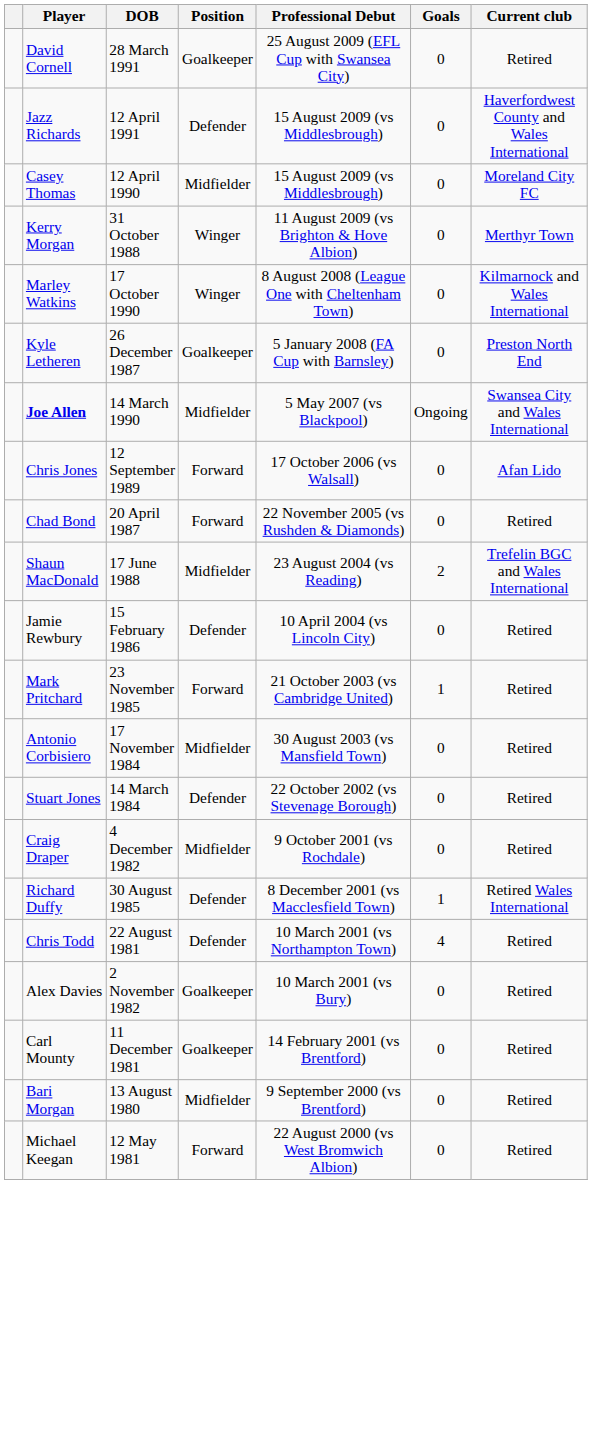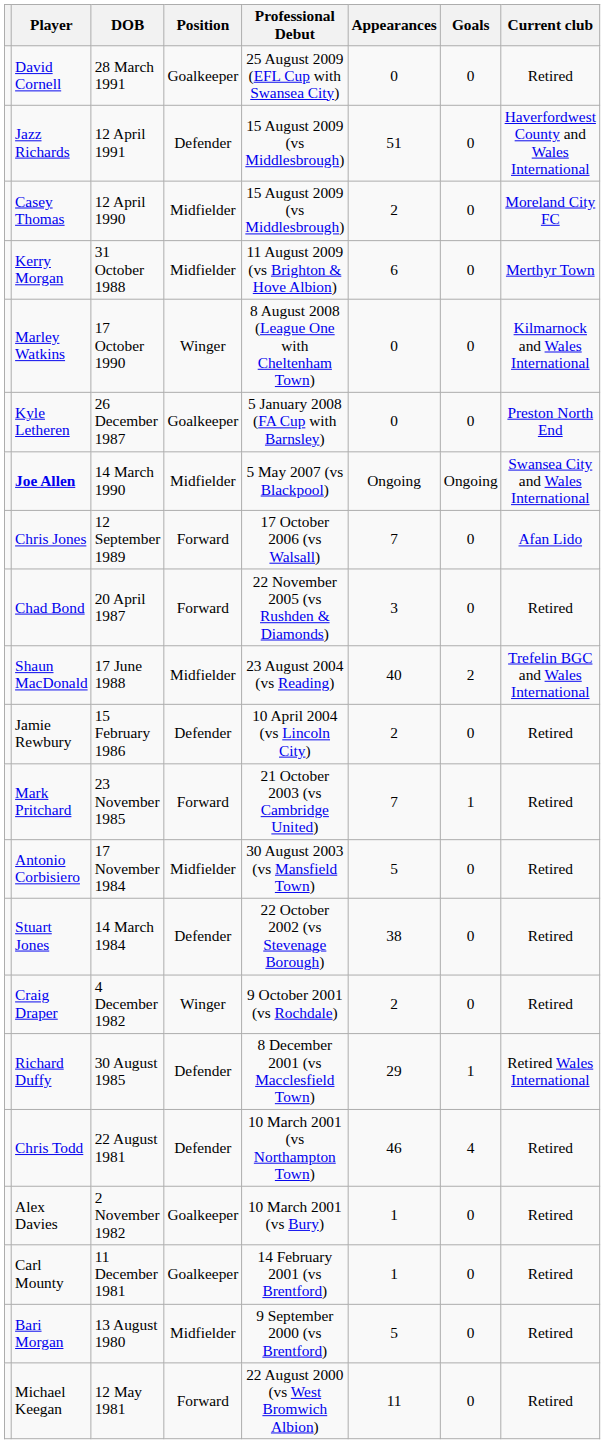+ column: Appearances | 0 | 51 | 2 | 6 | 0 | 0 | Ongoing | 7 | 3 | 40 | 2 | 7 | 5 | 38 | 2 | 29 | 46 | 1 | 1 | 5 | 11
Kerry Morgan | Position: Winger -> Midfielder
Craig Draper | Position: Midfielder -> Winger
